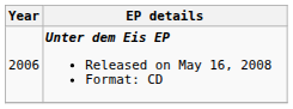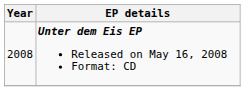Unter dem Eis EP Released on May 16, 2008 Format: CD | Year: 2006 -> 2008
